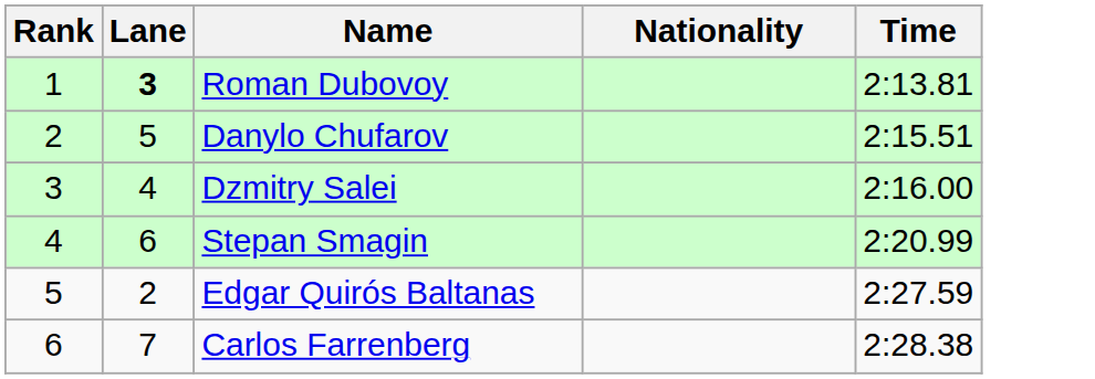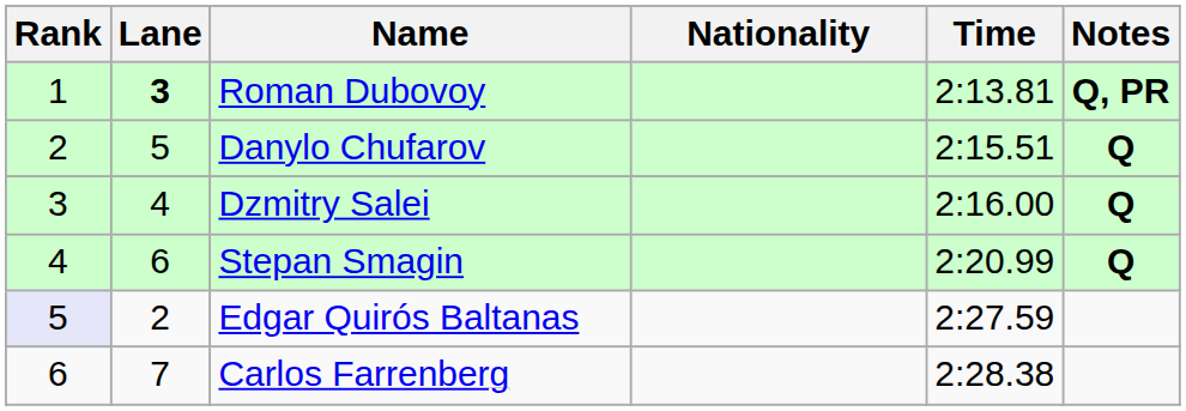+ column: Notes | Q, PR | Q | Q | Q
Edgar Quirós Baltanas | Rank: no background -> lavender background
